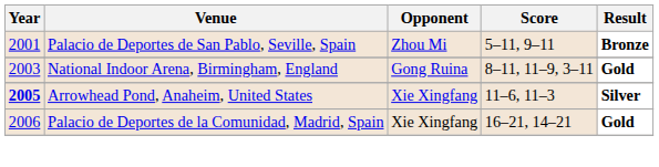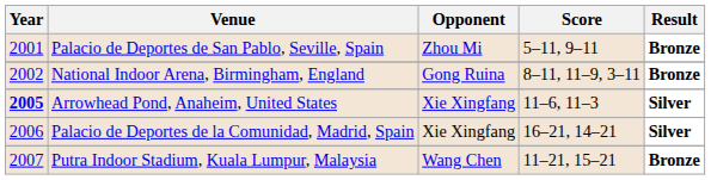National Indoor Arena, Birmingham, England | Year: 2003 -> 2002
National Indoor Arena, Birmingham, England | Result: Gold -> Bronze
Palacio de Deportes de la Comunidad, Madrid, Spain | Result: Gold -> Silver
+ row: 2007 | Putra Indoor Stadium, Kuala Lumpur, Malaysia | Wang Chen | 11–21, 15–21 | Bronze
